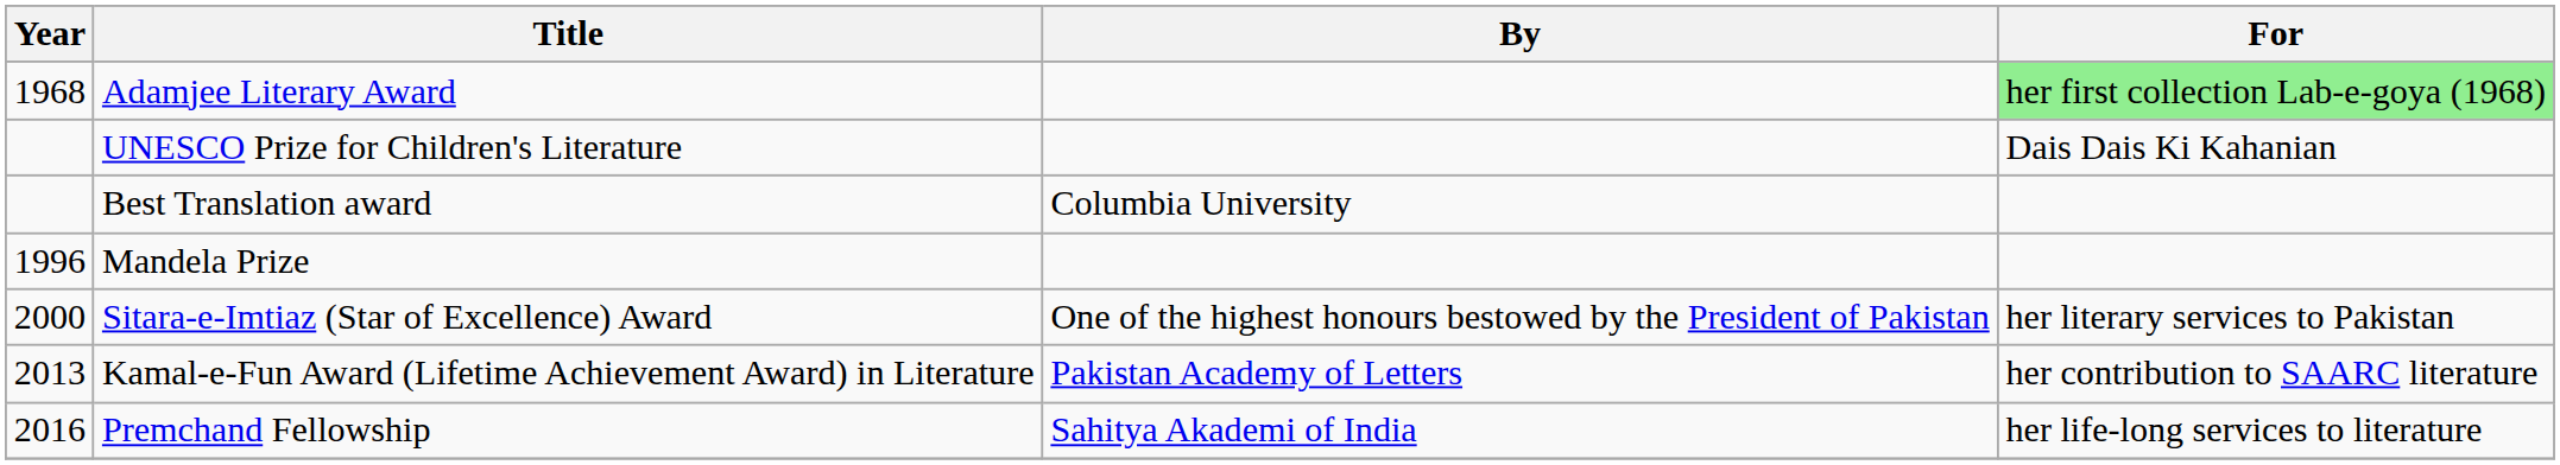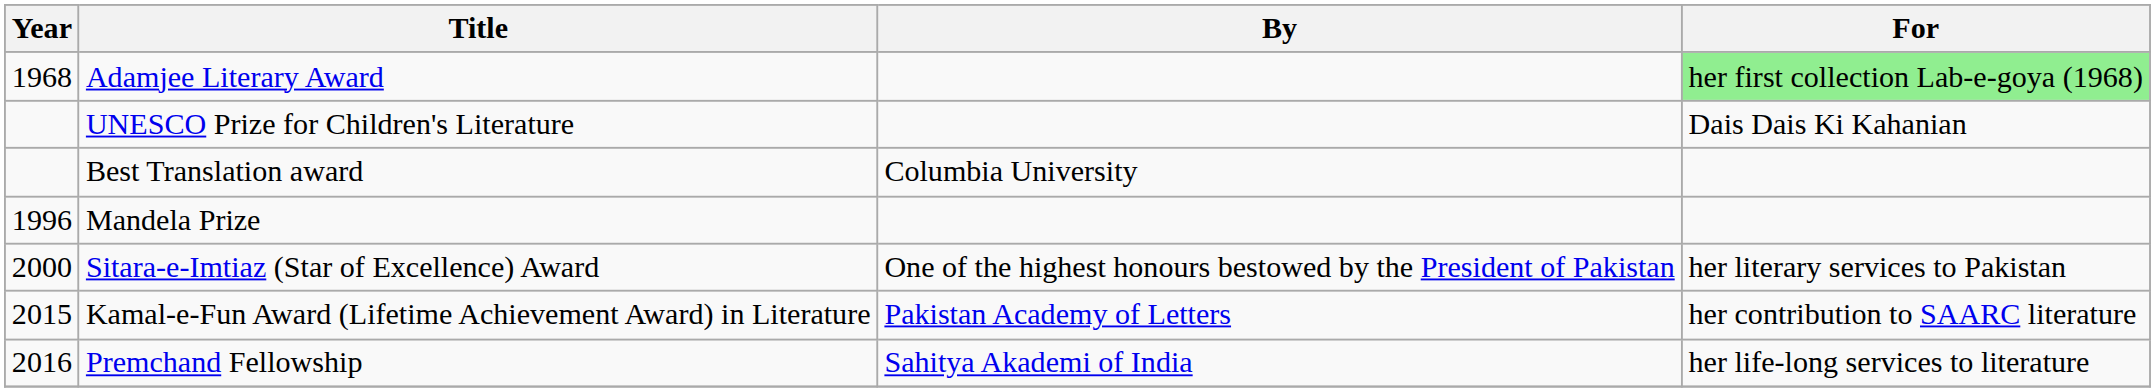Kamal-e-Fun Award (Lifetime Achievement Award) in Literature | Year: 2013 -> 2015
